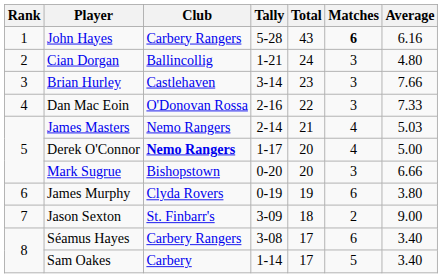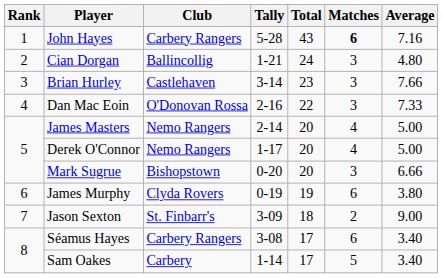John Hayes | Average: 6.16 -> 7.16
James Masters | Total: 21 -> 20
James Masters | Average: 5.03 -> 5.00
Derek O'Connor | Club: bold -> normal
